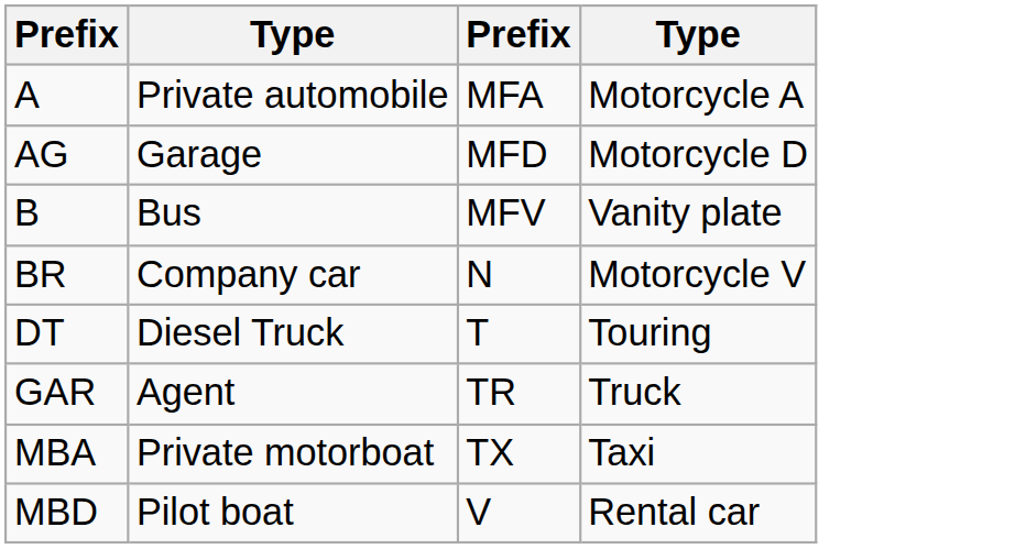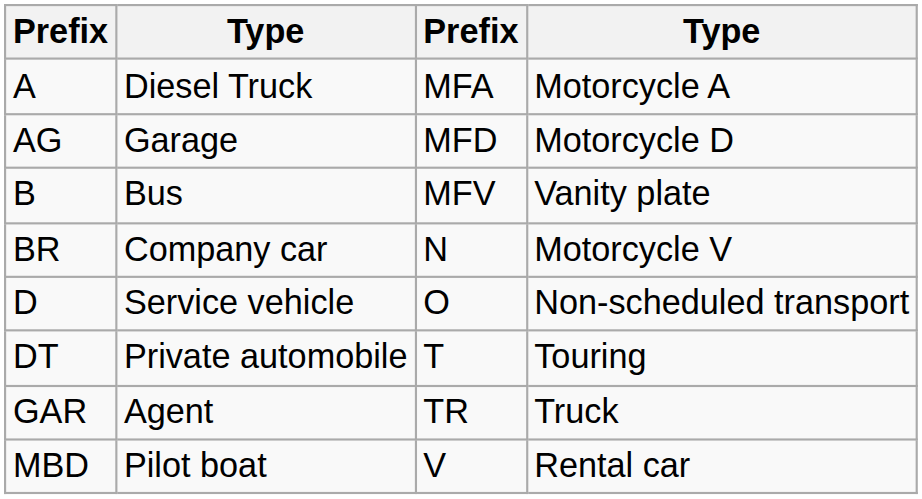A | column 2: Private automobile -> Diesel Truck
+ row: D | Service vehicle | O | Non-scheduled transport
DT | column 2: Diesel Truck -> Private automobile
- row: MBA | Private motorboat | TX | Taxi
